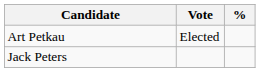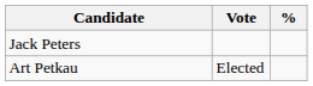rows swapped: Art Petkau <-> Jack Peters
